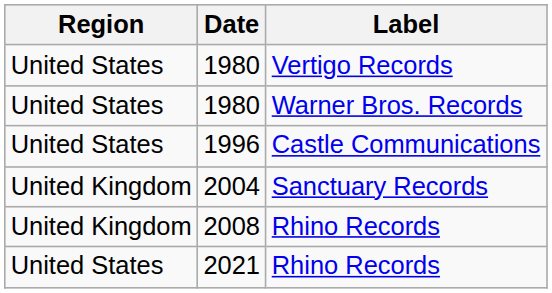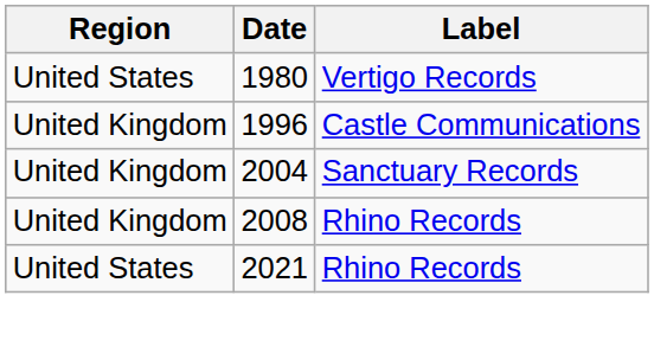- row: United States | 1980 | Warner Bros. Records
1996 | Region: United States -> United Kingdom
